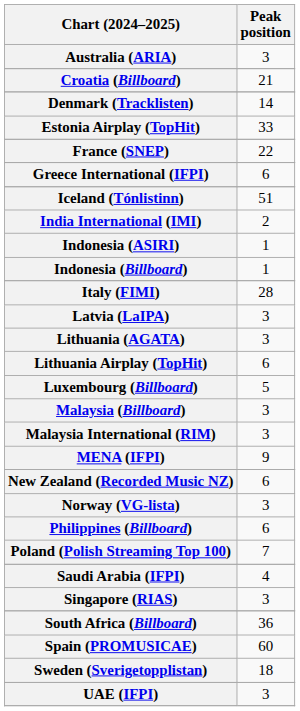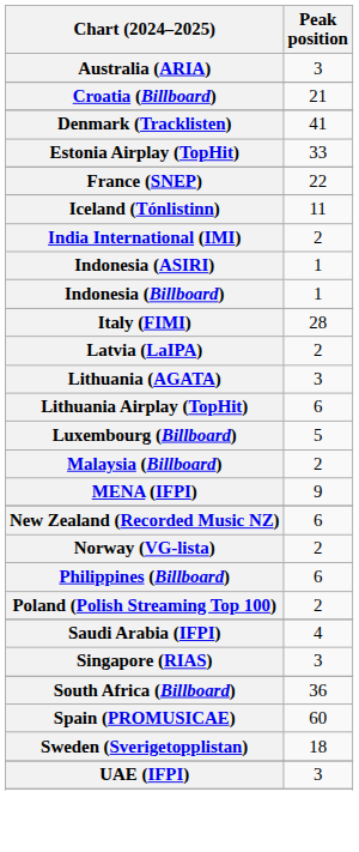Denmark (Tracklisten) | Peak position: 14 -> 41
- row: Greece International (IFPI) | 6
Iceland (Tónlistinn) | Peak position: 51 -> 11
Latvia (LaIPA) | Peak position: 3 -> 2
Malaysia (Billboard) | Peak position: 3 -> 2
- row: Malaysia International (RIM) | 3
Norway (VG-lista) | Peak position: 3 -> 2
Poland (Polish Streaming Top 100) | Peak position: 7 -> 2
